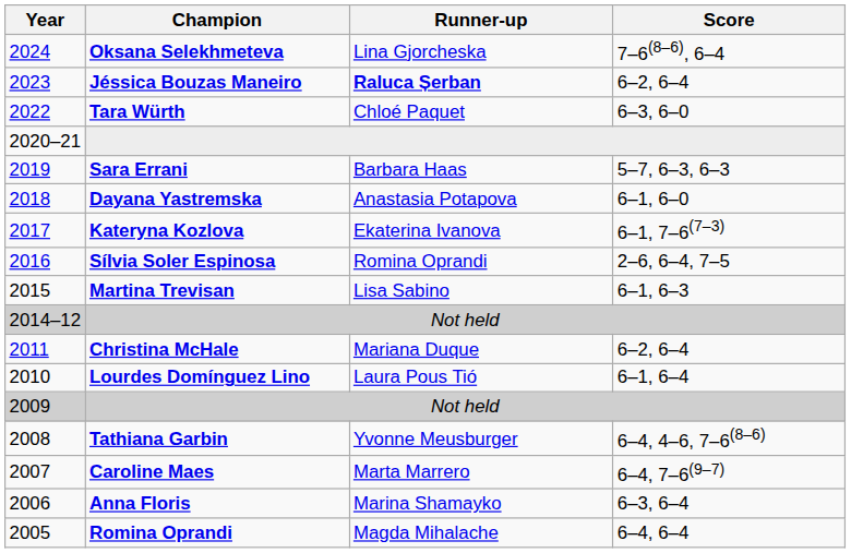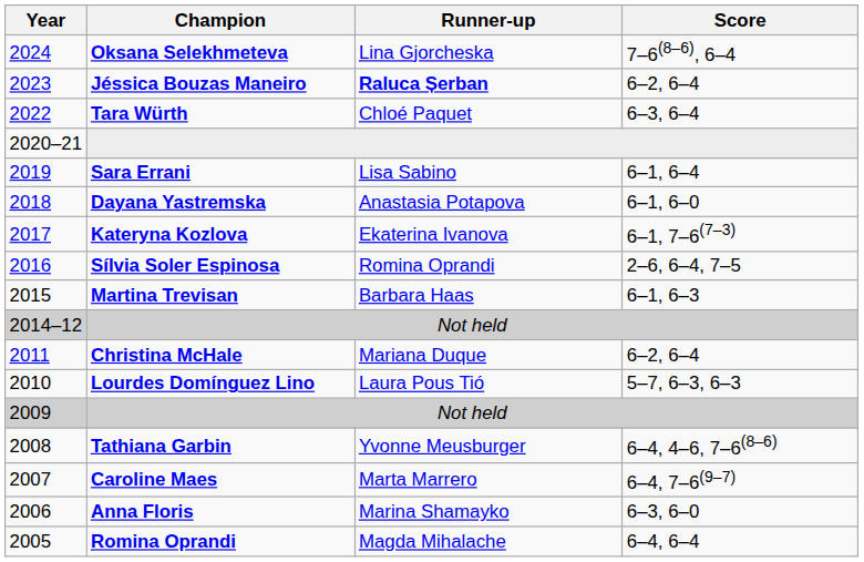Tara Würth | Score: 6–3, 6–0 -> 6–3, 6–4
Sara Errani | Runner-up: Barbara Haas -> Lisa Sabino
Sara Errani | Score: 5–7, 6–3, 6–3 -> 6–1, 6–4
Martina Trevisan | Runner-up: Lisa Sabino -> Barbara Haas
Lourdes Domínguez Lino | Score: 6–1, 6–4 -> 5–7, 6–3, 6–3
Anna Floris | Score: 6–3, 6–4 -> 6–3, 6–0
